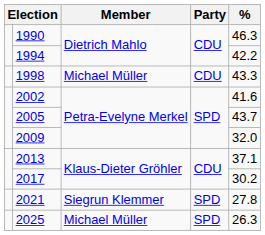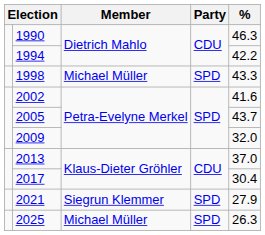1998 | Party: CDU -> SPD
2013 | %: 37.1 -> 37.0
2017 | %: 30.2 -> 30.4
2021 | %: 27.8 -> 27.9
